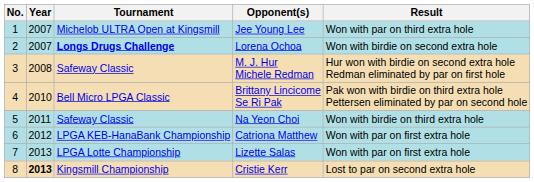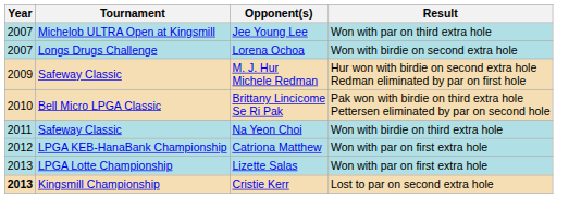- column: No. | 1 | 2 | 3 | 4 | 5 | 6 | 7 | 8
Lorena Ochoa | Tournament: bold -> normal
M. J. Hur Michele Redman | Year: 2008 -> 2009
